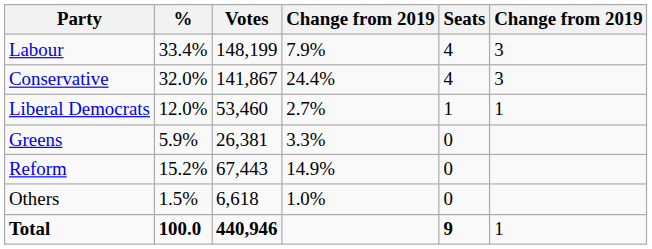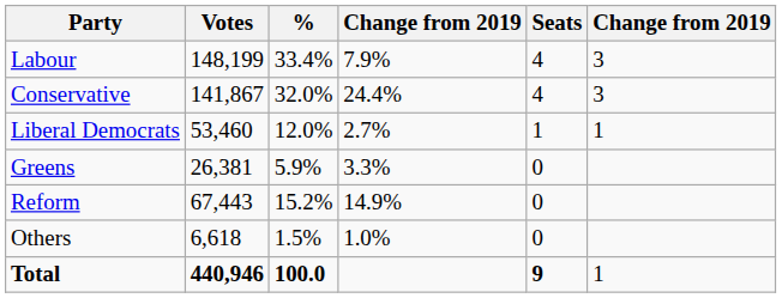columns swapped: Votes <-> %
